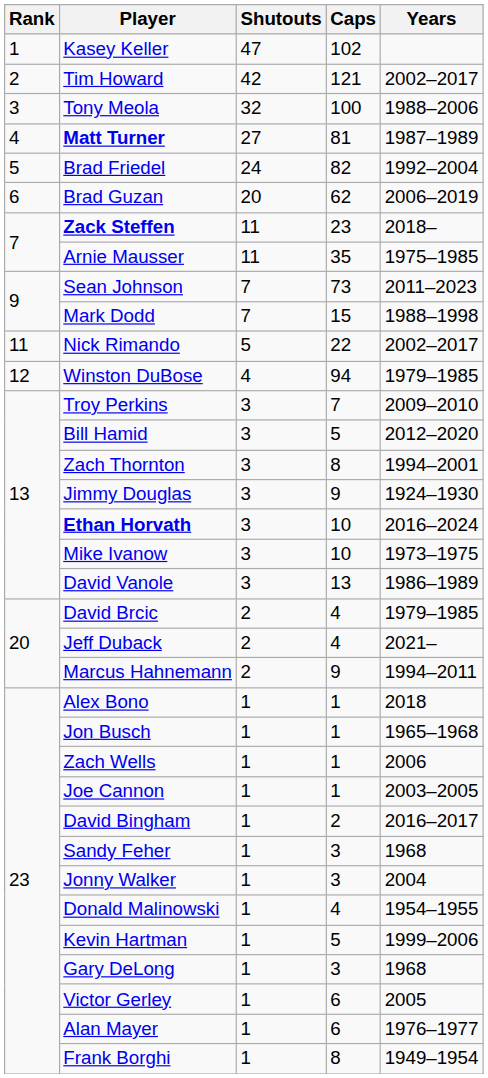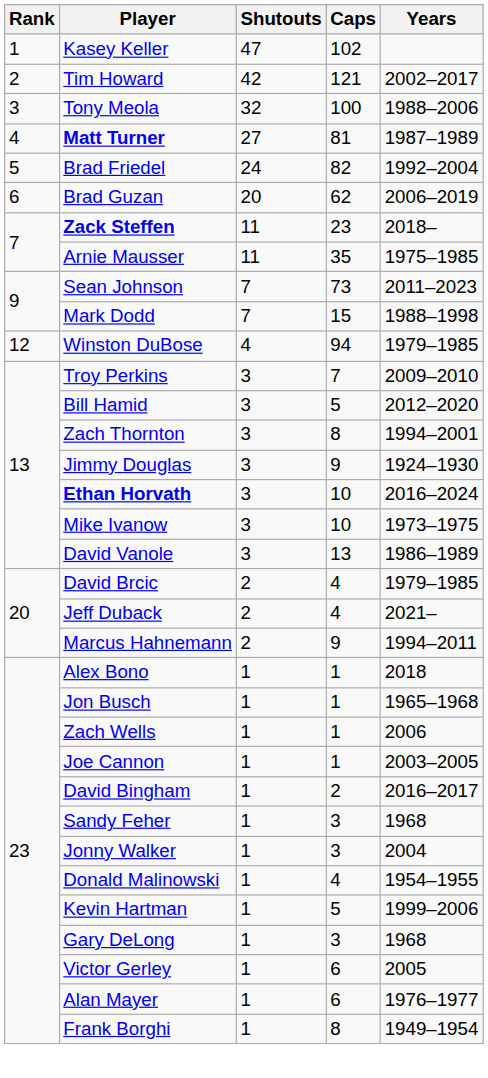- row: 11 | Nick Rimando | 5 | 22 | 2002–2017
